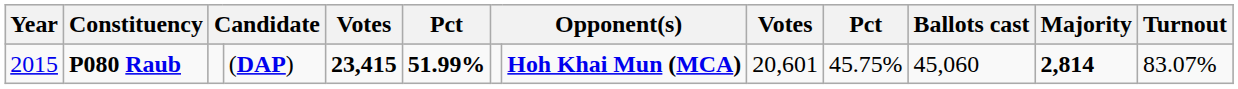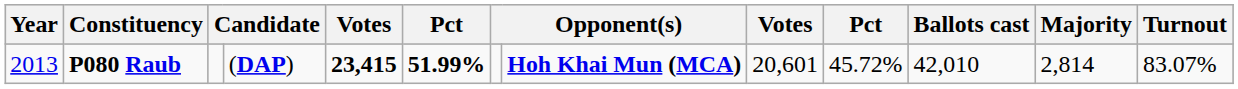P080 Raub | Year: 2015 -> 2013
P080 Raub | column 10: 45.75% -> 45.72%
P080 Raub | Ballots cast: 45,060 -> 42,010
P080 Raub | Majority: bold -> normal
